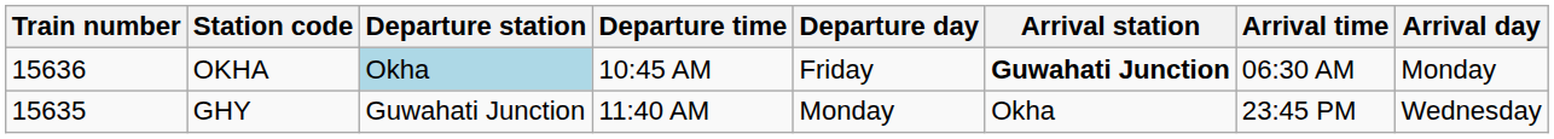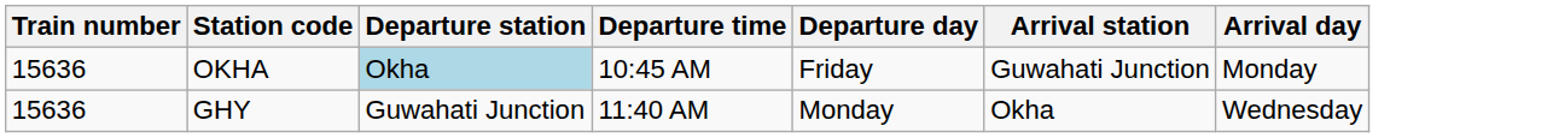- column: Arrival time | 06:30 AM | 23:45 PM
OKHA | Arrival station: bold -> normal
GHY | Train number: 15635 -> 15636
